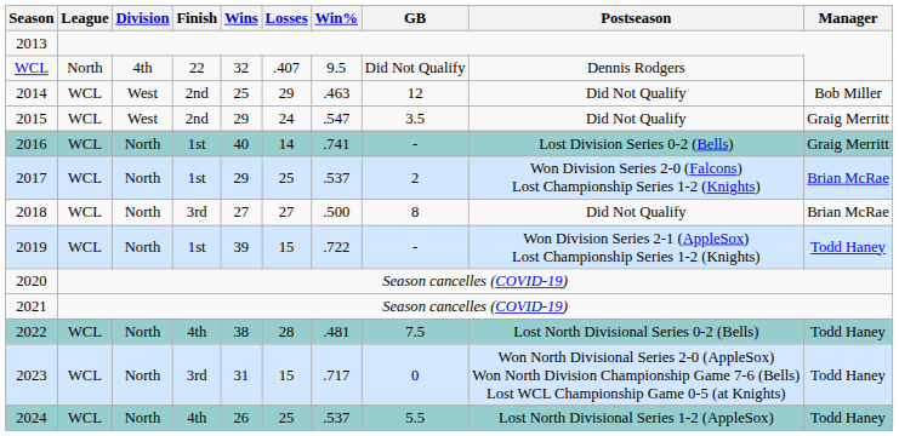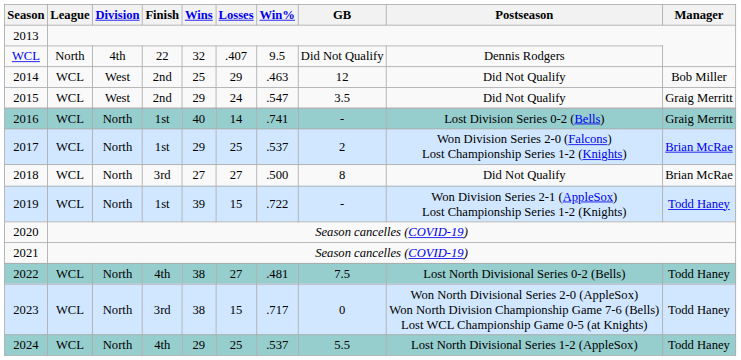2022 | Losses: 28 -> 27
2023 | Wins: 31 -> 38
2024 | Wins: 26 -> 29
